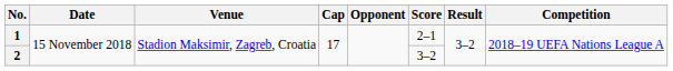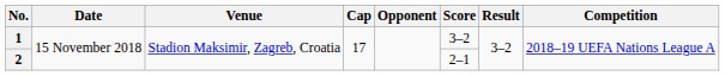1 | Score: 2–1 -> 3–2
2 | Score: 3–2 -> 2–1
